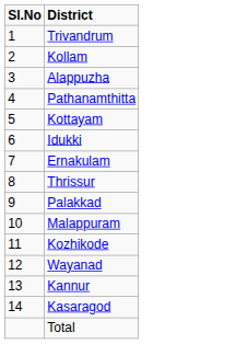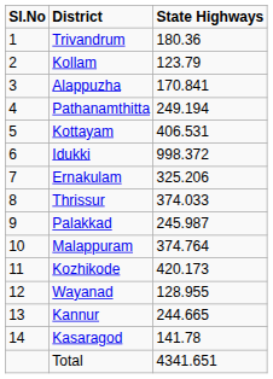+ column: State Highways | 180.36 | 123.79 | 170.841 | 249.194 | 406.531 | 998.372 | 325.206 | 374.033 | 245.987 | 374.764 | 420.173 | 128.955 | 244.665 | 141.78 | 4341.651
